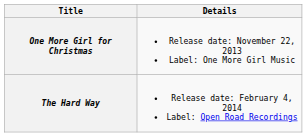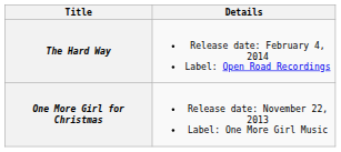rows swapped: One More Girl for Christmas <-> The Hard Way
